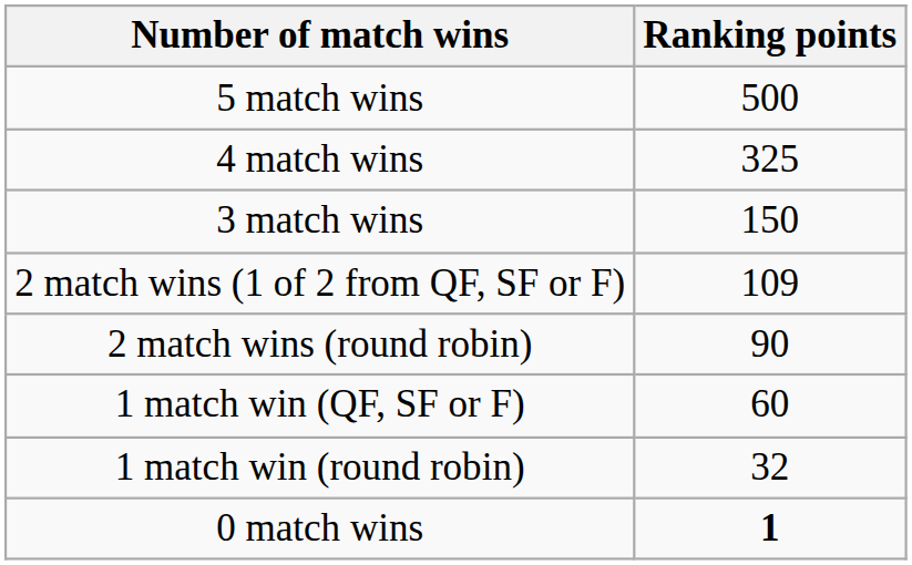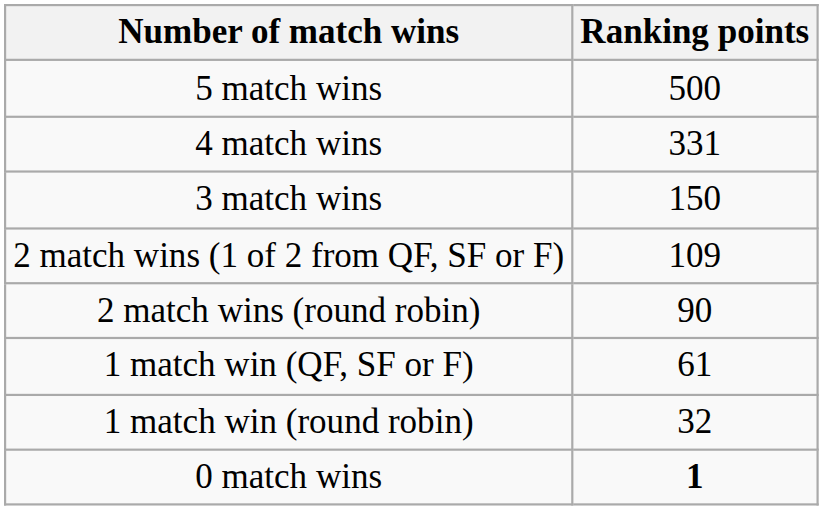4 match wins | Ranking points: 325 -> 331
1 match win (QF, SF or F) | Ranking points: 60 -> 61
